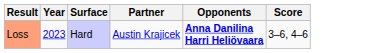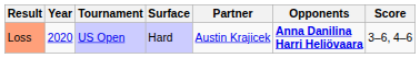+ column: Tournament | US Open
Loss | Year: 2023 -> 2020
